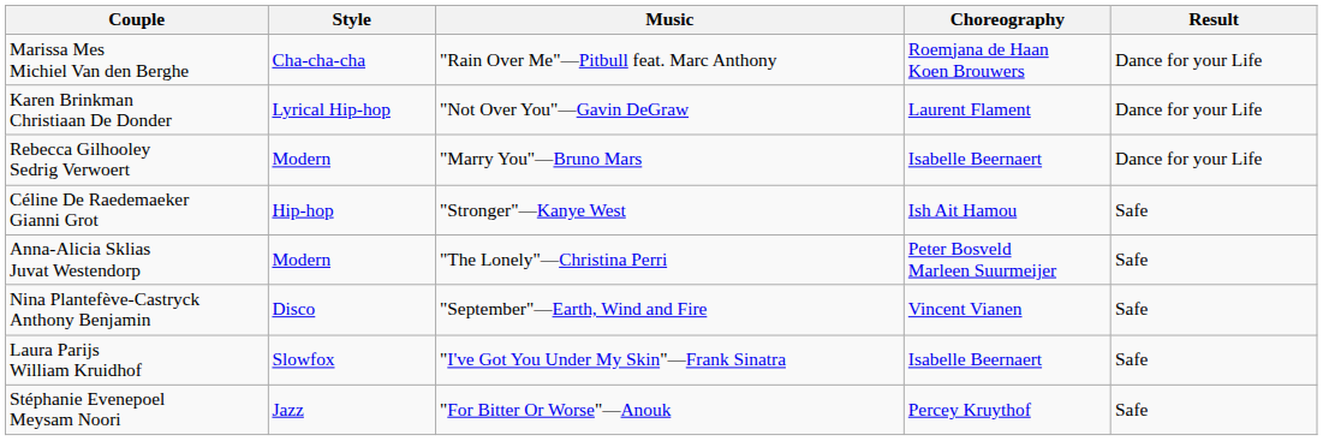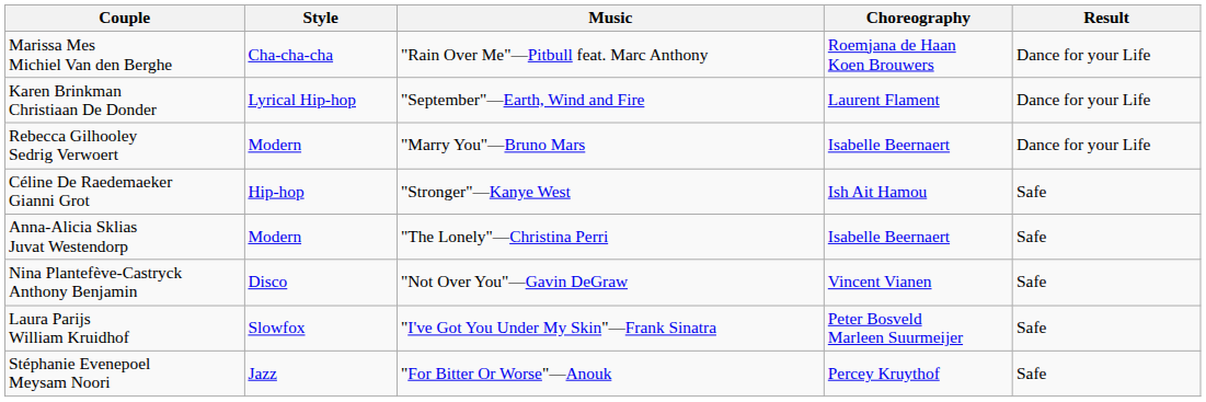Karen Brinkman Christiaan De Donder | Music: "Not Over You"—Gavin DeGraw -> "September"—Earth, Wind and Fire
Anna-Alicia Sklias Juvat Westendorp | Choreography: Peter Bosveld Marleen Suurmeijer -> Isabelle Beernaert
Nina Plantefève-Castryck Anthony Benjamin | Music: "September"—Earth, Wind and Fire -> "Not Over You"—Gavin DeGraw
Laura Parijs William Kruidhof | Choreography: Isabelle Beernaert -> Peter Bosveld Marleen Suurmeijer
